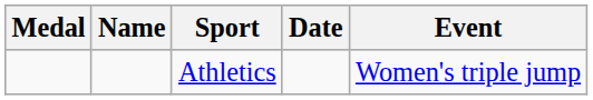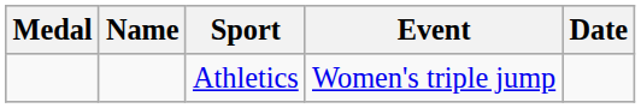columns swapped: Event <-> Date
